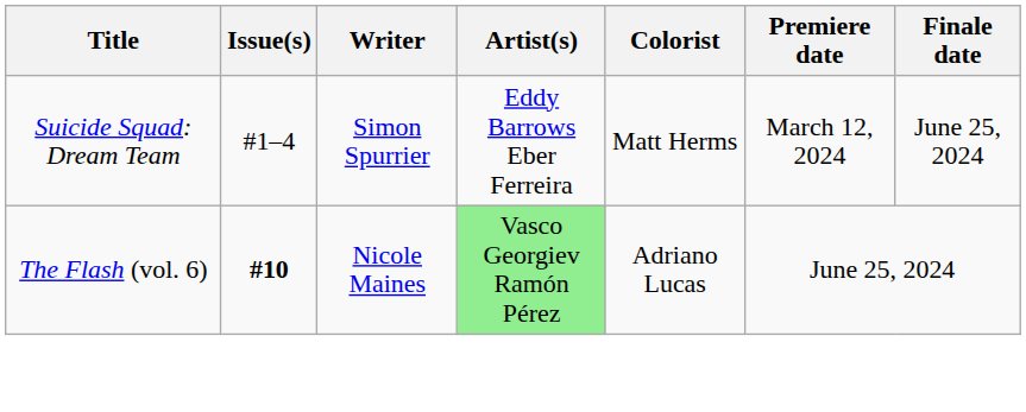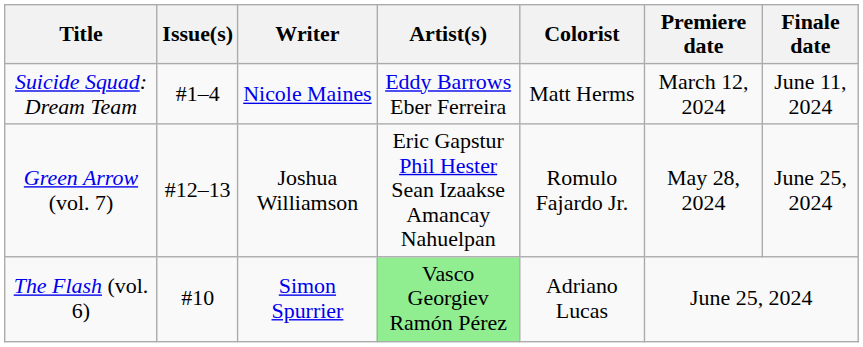Suicide Squad: Dream Team | Writer: Simon Spurrier -> Nicole Maines
Suicide Squad: Dream Team | Finale date: June 25, 2024 -> June 11, 2024
+ row: Green Arrow (vol. 7) | #12–13 | Joshua Williamson | Eric Gapstur Phil Hester Sean Izaakse Amancay Nahuelpan | Romulo Fajardo Jr. | May 28, 2024 | June 25, 2024
The Flash (vol. 6) | Issue(s): bold -> normal
The Flash (vol. 6) | Writer: Nicole Maines -> Simon Spurrier
